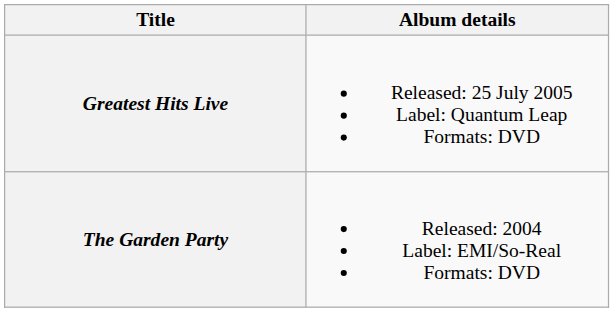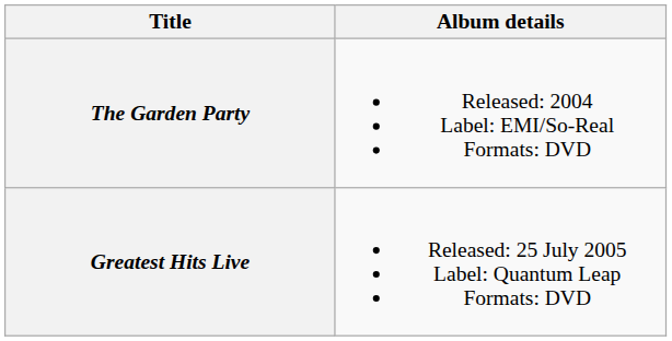rows swapped: The Garden Party <-> Greatest Hits Live
